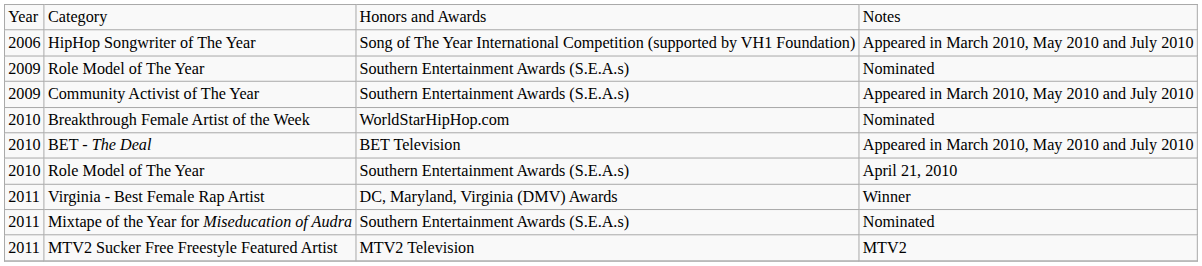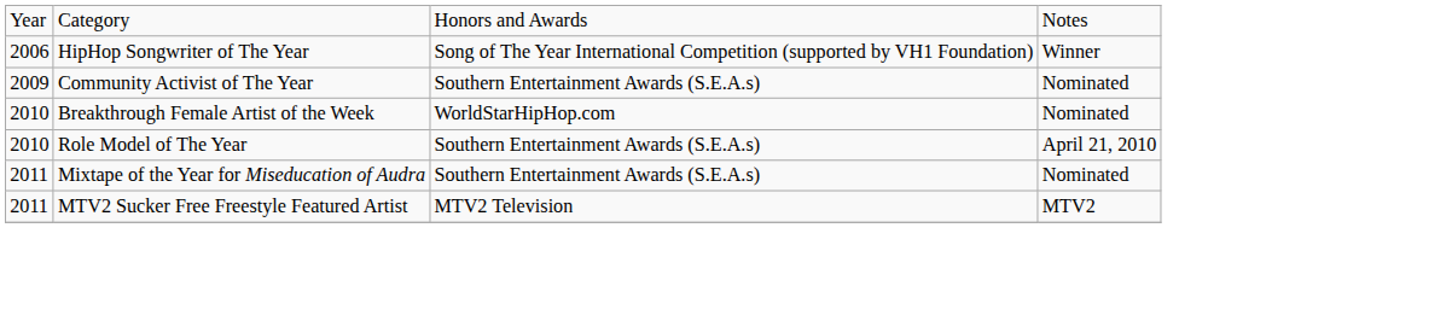HipHop Songwriter of The Year | column 4: Appeared in March 2010, May 2010 and July 2010 -> Winner
- row: 2009 | Role Model of The Year | Southern Entertainment Awards (S.E.A.s) | Nominated
Community Activist of The Year | column 4: Appeared in March 2010, May 2010 and July 2010 -> Nominated
- row: 2010 | BET - The Deal | BET Television | Appeared in March 2010, May 2010 and July 2010
- row: 2011 | Virginia - Best Female Rap Artist | DC, Maryland, Virginia (DMV) Awards | Winner
